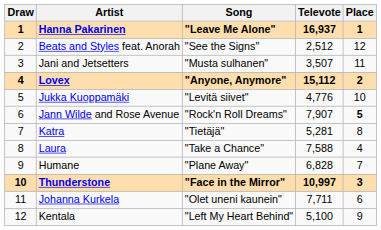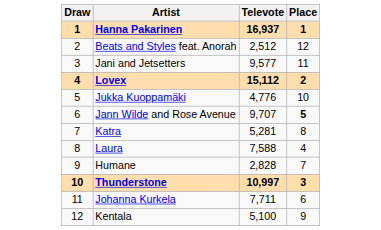- column: Song | "Leave Me Alone" | "See the Signs" | "Musta sulhanen" | "Anyone, Anymore" | "Levitä siivet" | "Rock'n Roll Dreams" | "Tietäjä" | "Take a Chance" | "Plane Away" | "Face in the Mirror" | "Olet uneni kaunein" | "Left My Heart Behind"
Jani and Jetsetters | Televote: 3,507 -> 9,577
Jann Wilde and Rose Avenue | Televote: 7,907 -> 9,707
Humane | Televote: 6,828 -> 2,828
